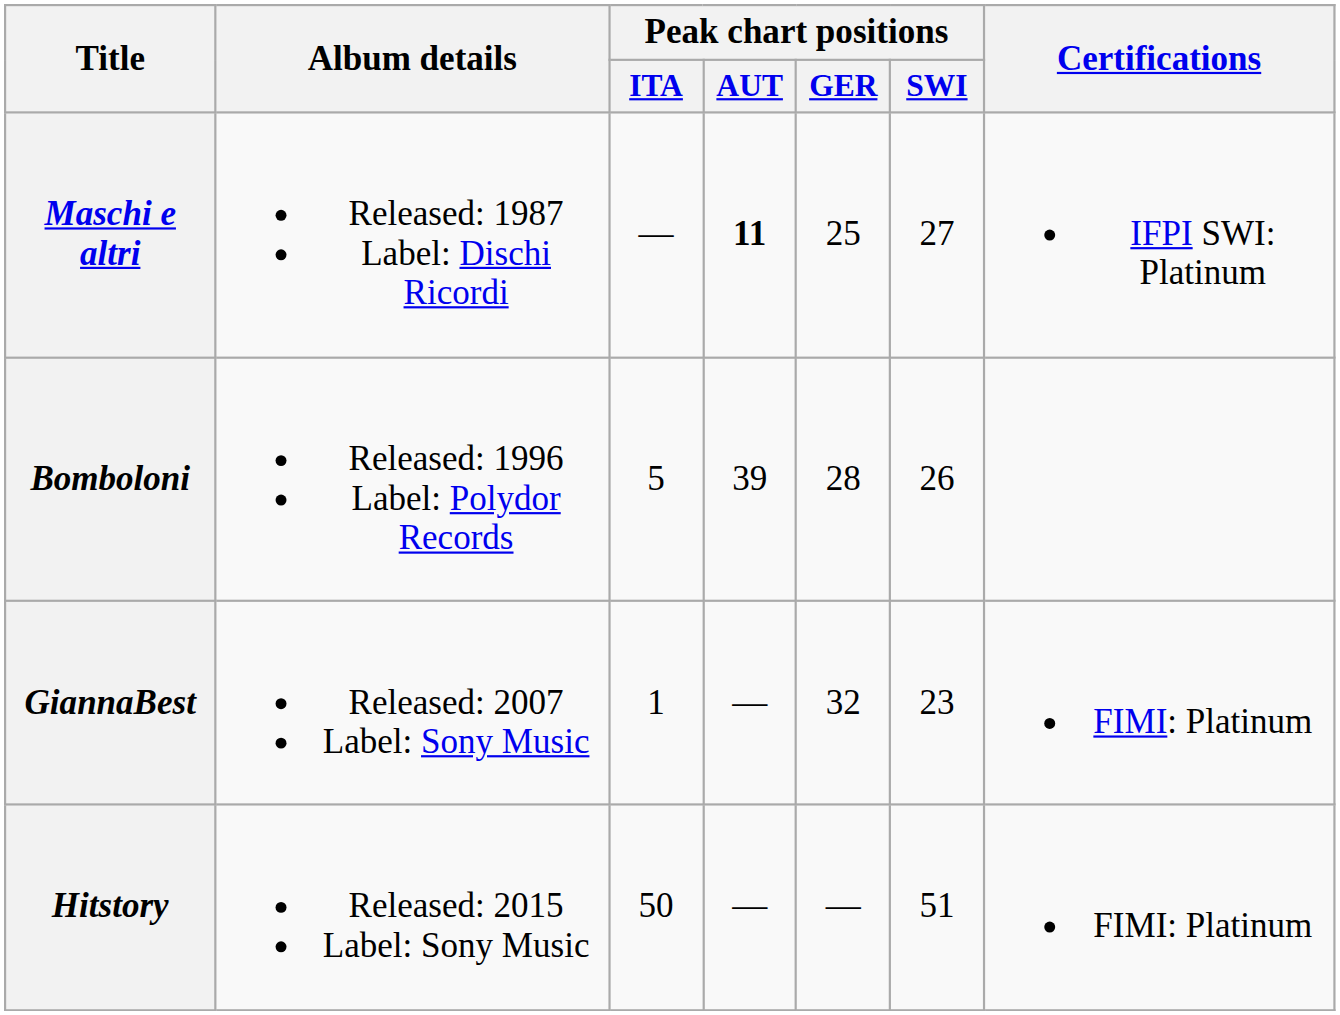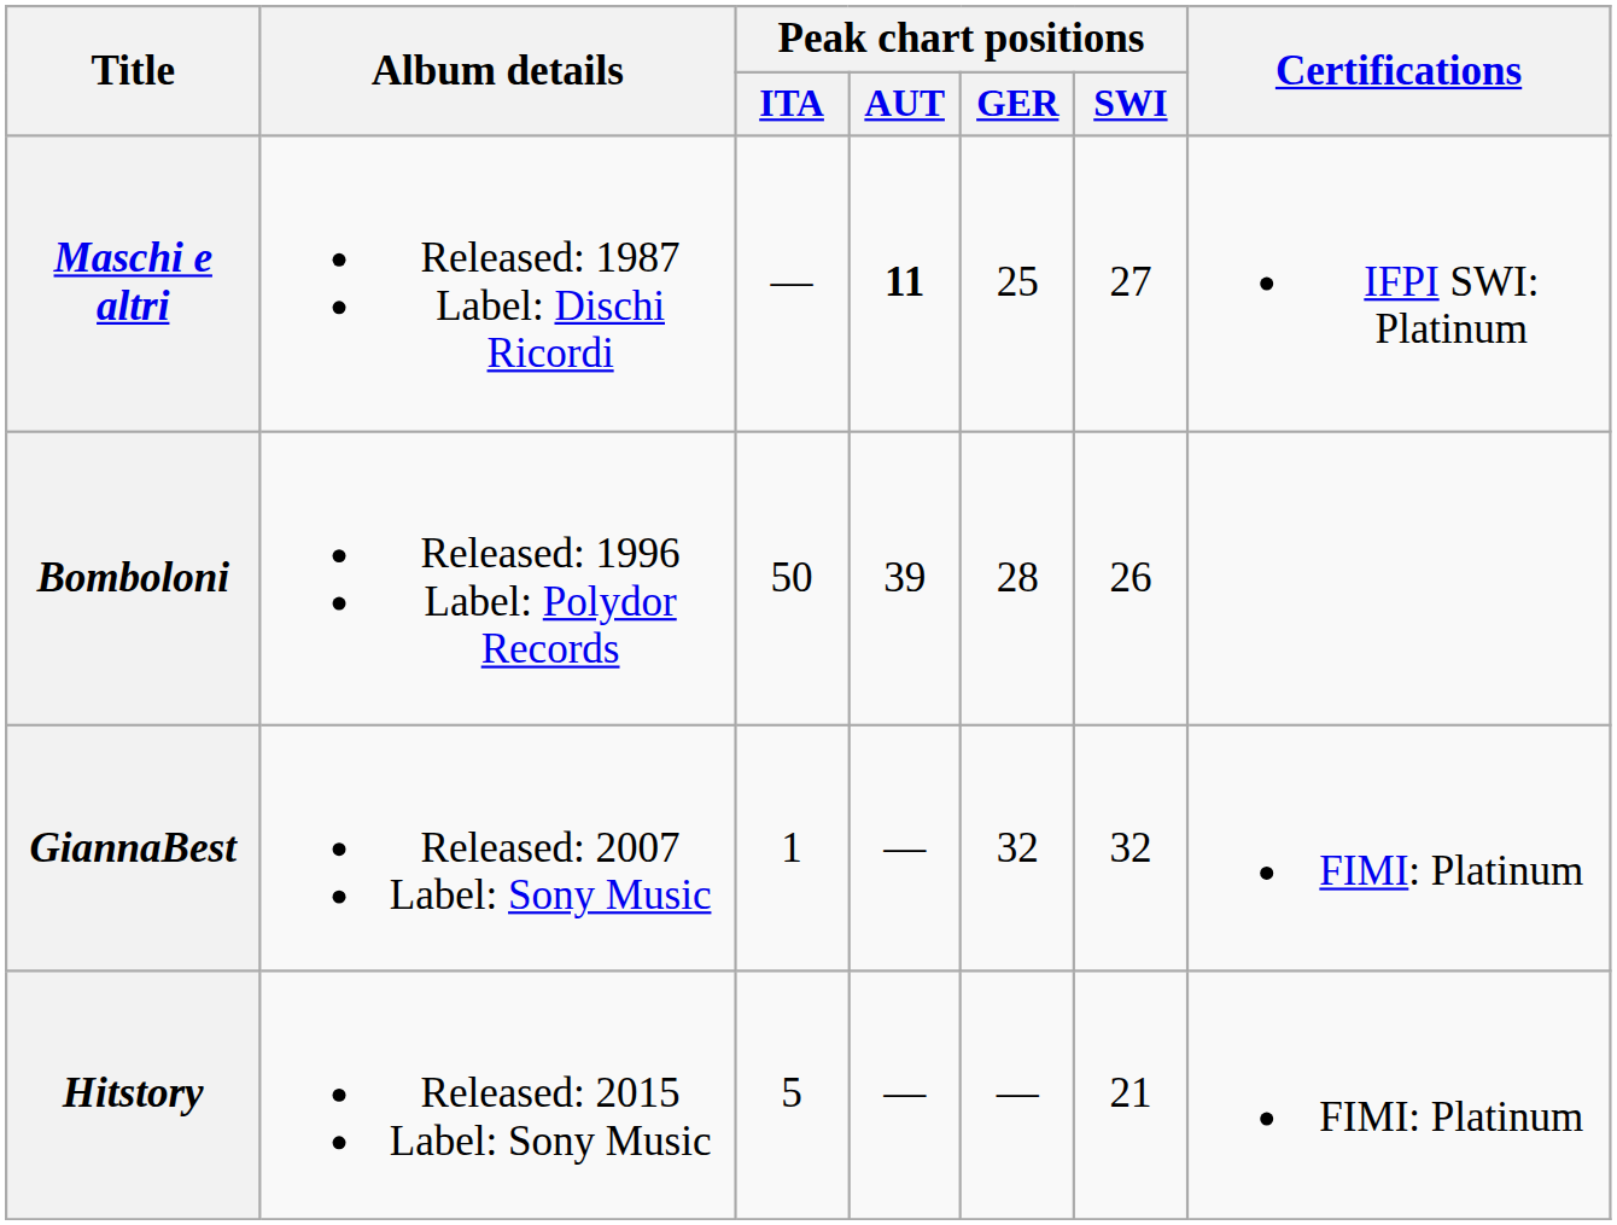Bomboloni | Peak chart positions / ITA: 5 -> 50
GiannaBest | Peak chart positions / SWI: 23 -> 32
Hitstory | Peak chart positions / ITA: 50 -> 5
Hitstory | Peak chart positions / SWI: 51 -> 21
